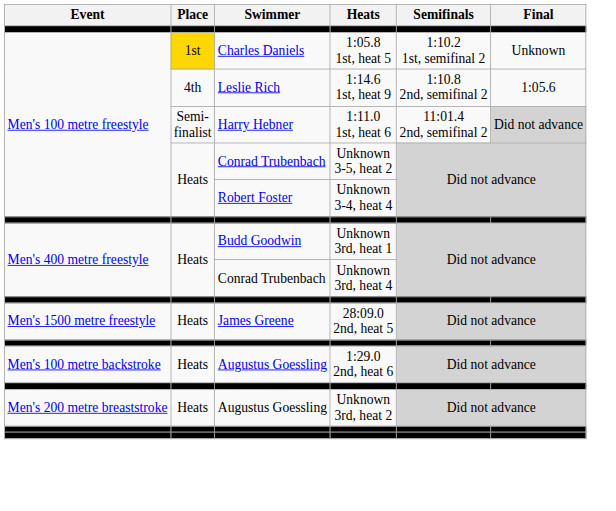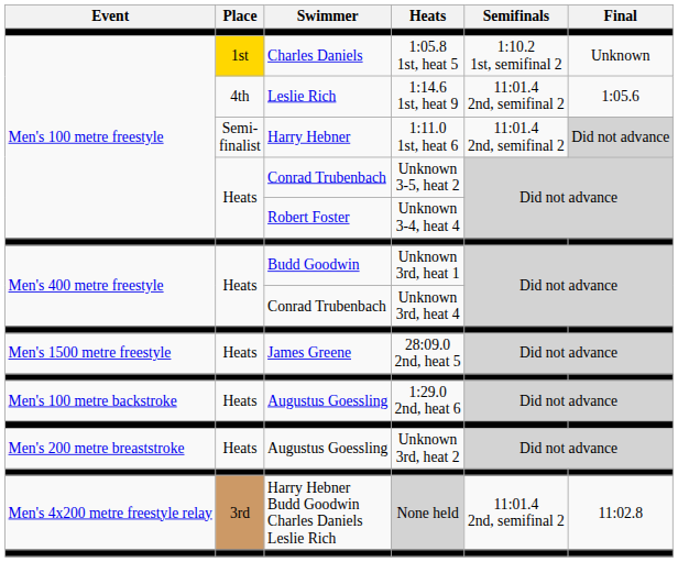1:14.6 1st, heat 9 | Semifinals: 1:10.8 2nd, semifinal 2 -> 11:01.4 2nd, semifinal 2
+ row: Men's 4x200 metre freestyle relay | 3rd | Harry Hebner Budd Goodwin Charles Daniels Leslie Rich | None held | 11:01.4 2nd, semifinal 2 | 11:02.8
